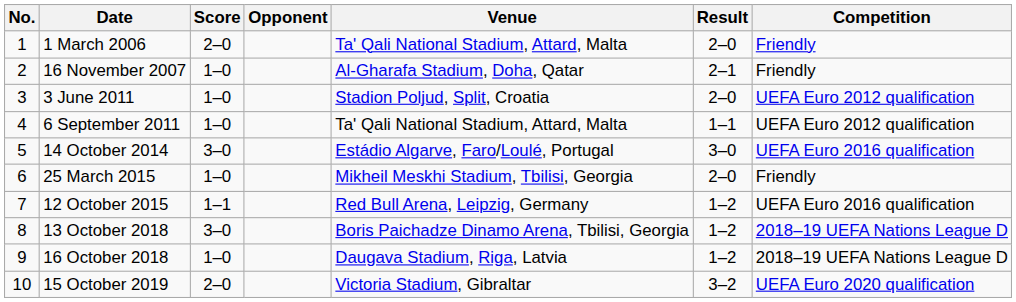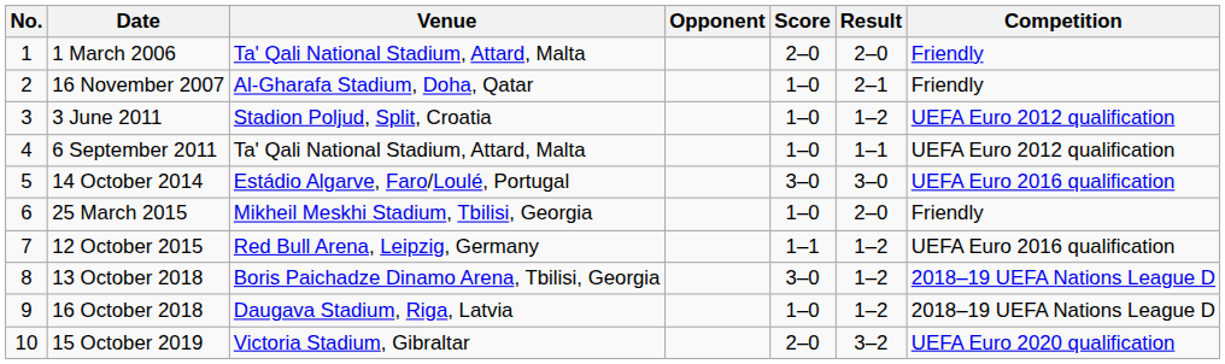columns swapped: Venue <-> Score
3 June 2011 | Result: 2–0 -> 1–2
